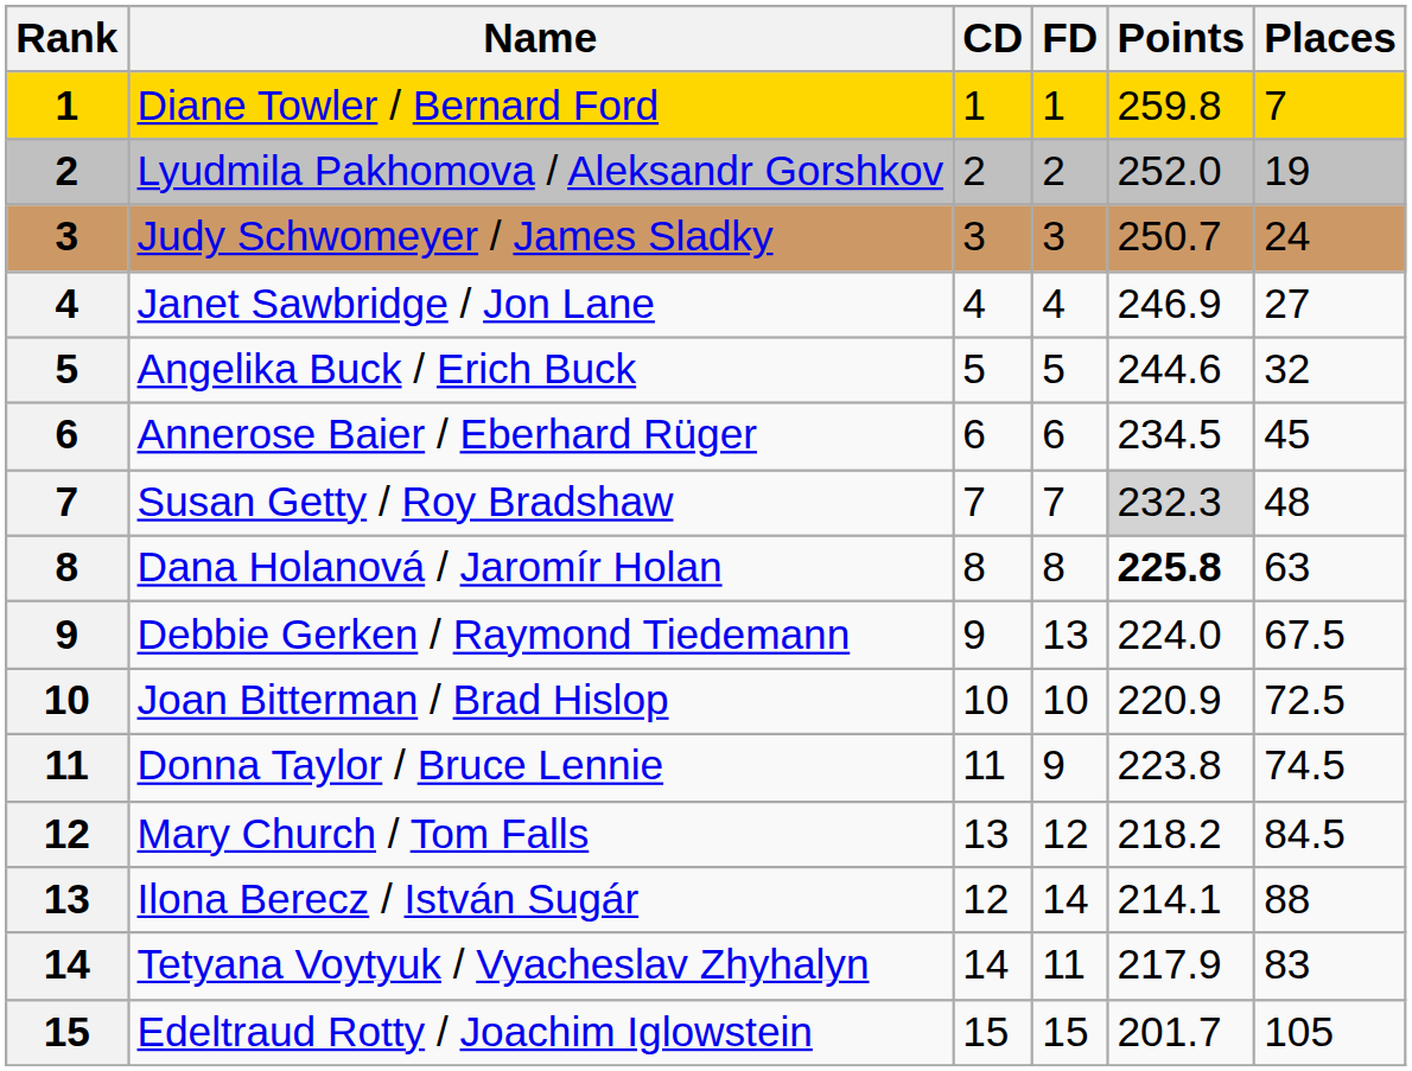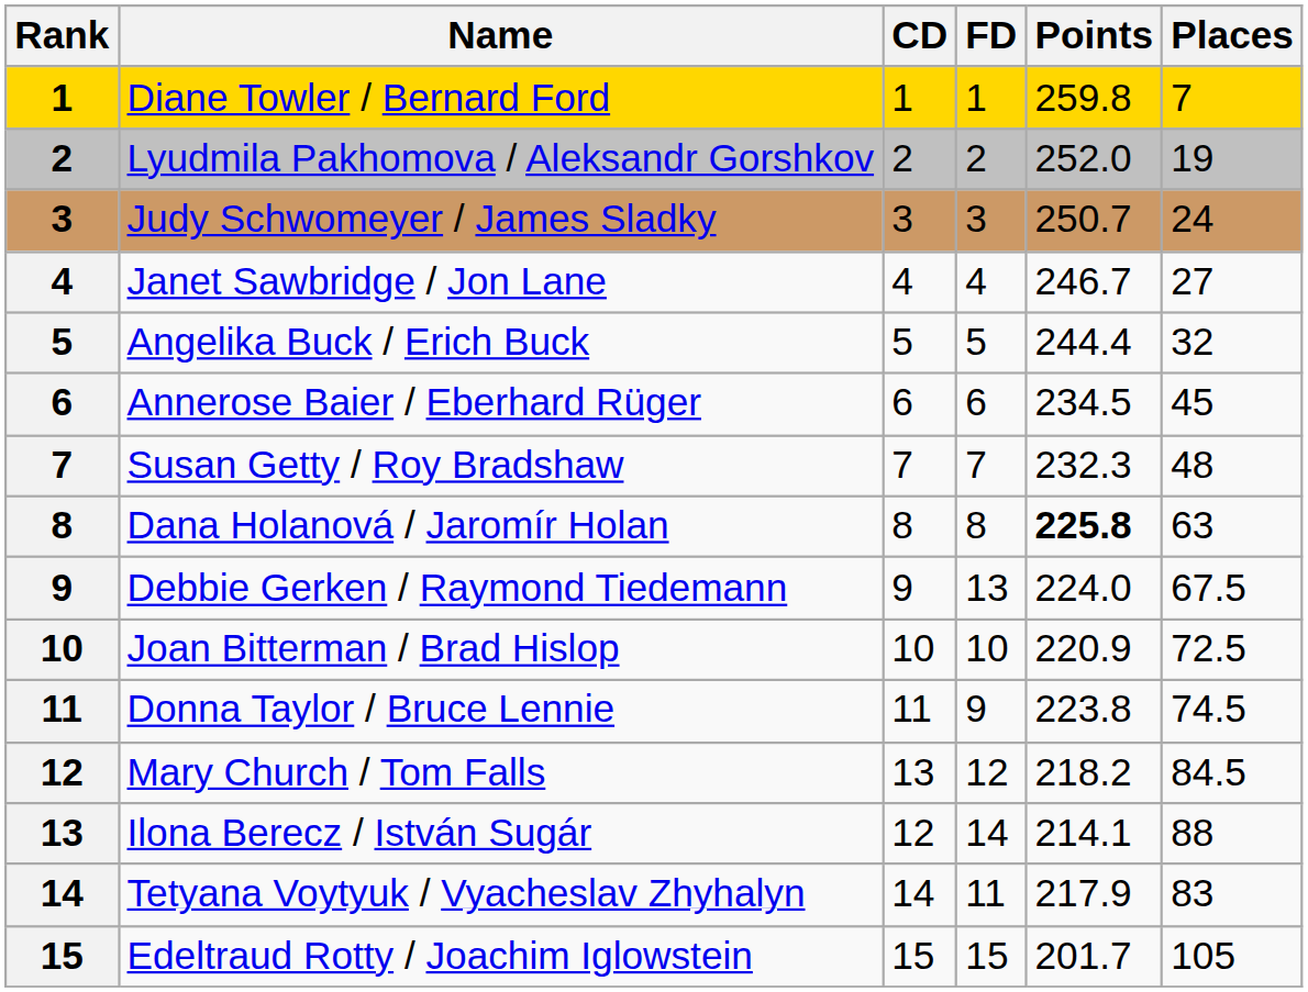Janet Sawbridge / Jon Lane | Points: 246.9 -> 246.7
Angelika Buck / Erich Buck | Points: 244.6 -> 244.4
Susan Getty / Roy Bradshaw | Points: lightgrey background -> no background
